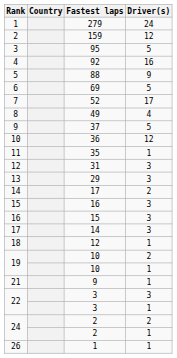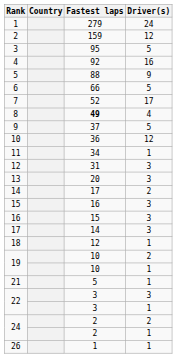6 | Fastest laps: 69 -> 66
8 | Fastest laps: normal -> bold
11 | Fastest laps: 35 -> 34
13 | Fastest laps: 29 -> 20
21 | Fastest laps: 9 -> 5
